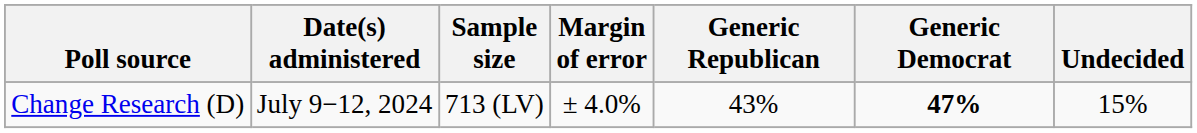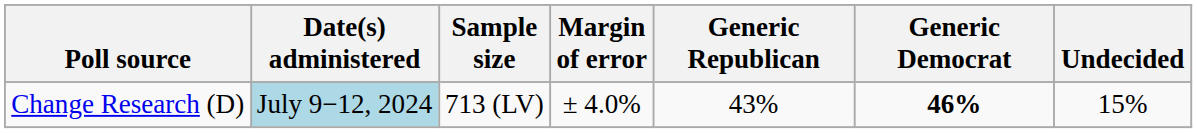Change Research (D) | Date(s) administered: no background -> lightblue background
Change Research (D) | Generic Democrat: 47% -> 46%
